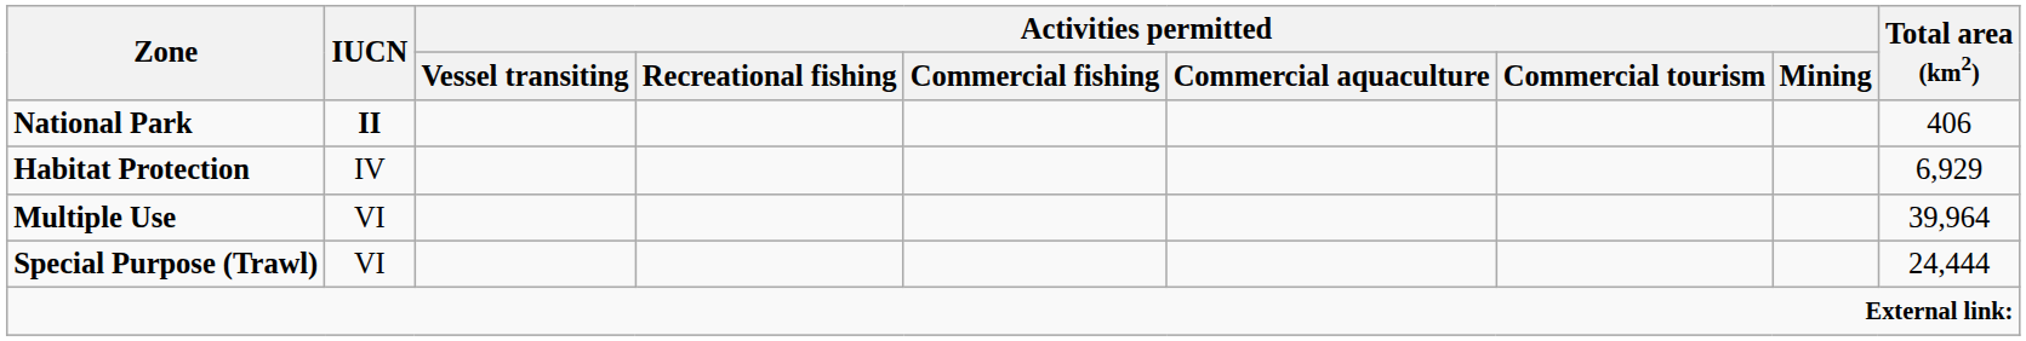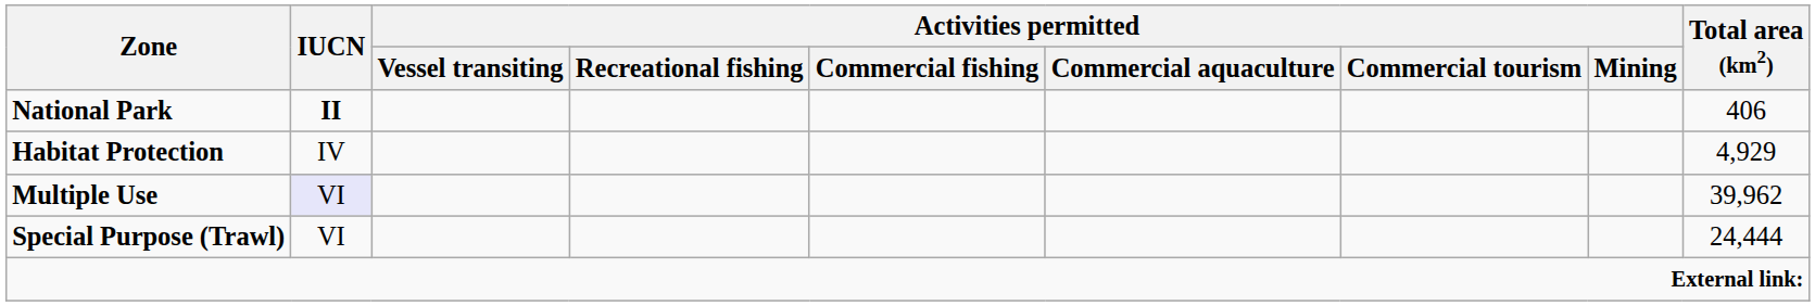Habitat Protection | Total area (km2): 6,929 -> 4,929
Multiple Use | IUCN: no background -> lavender background
Multiple Use | Total area (km2): 39,964 -> 39,962
